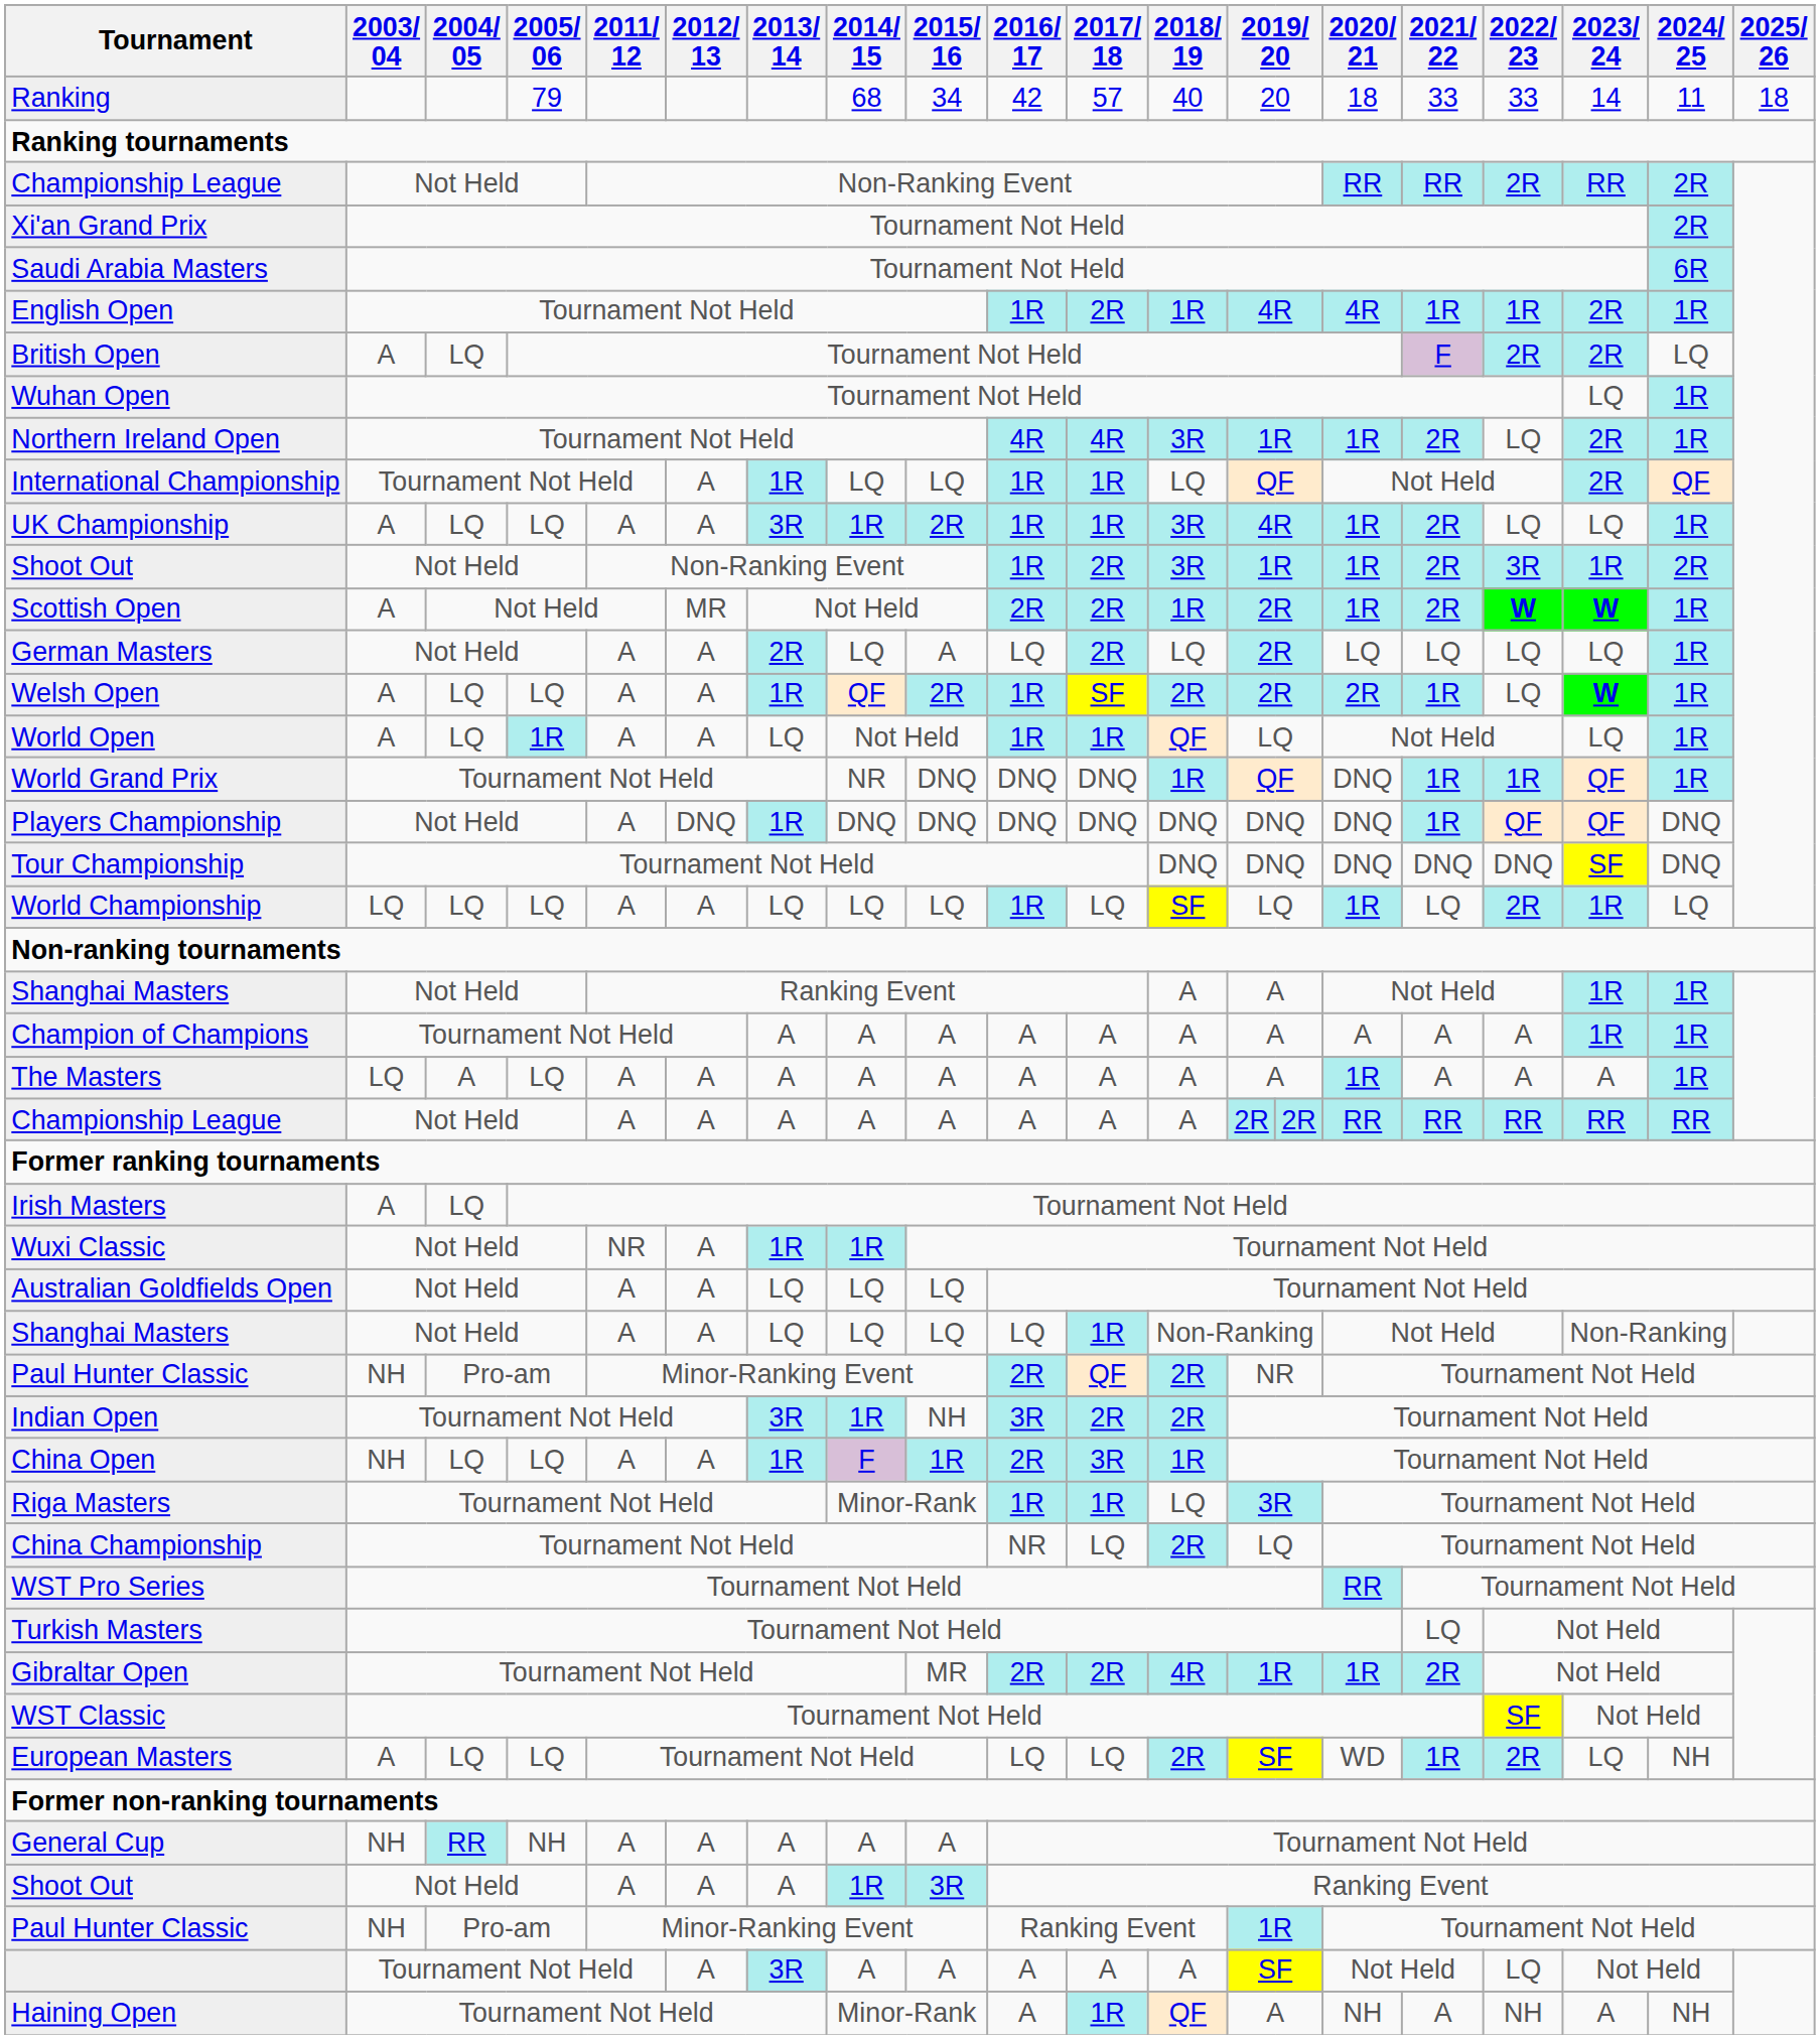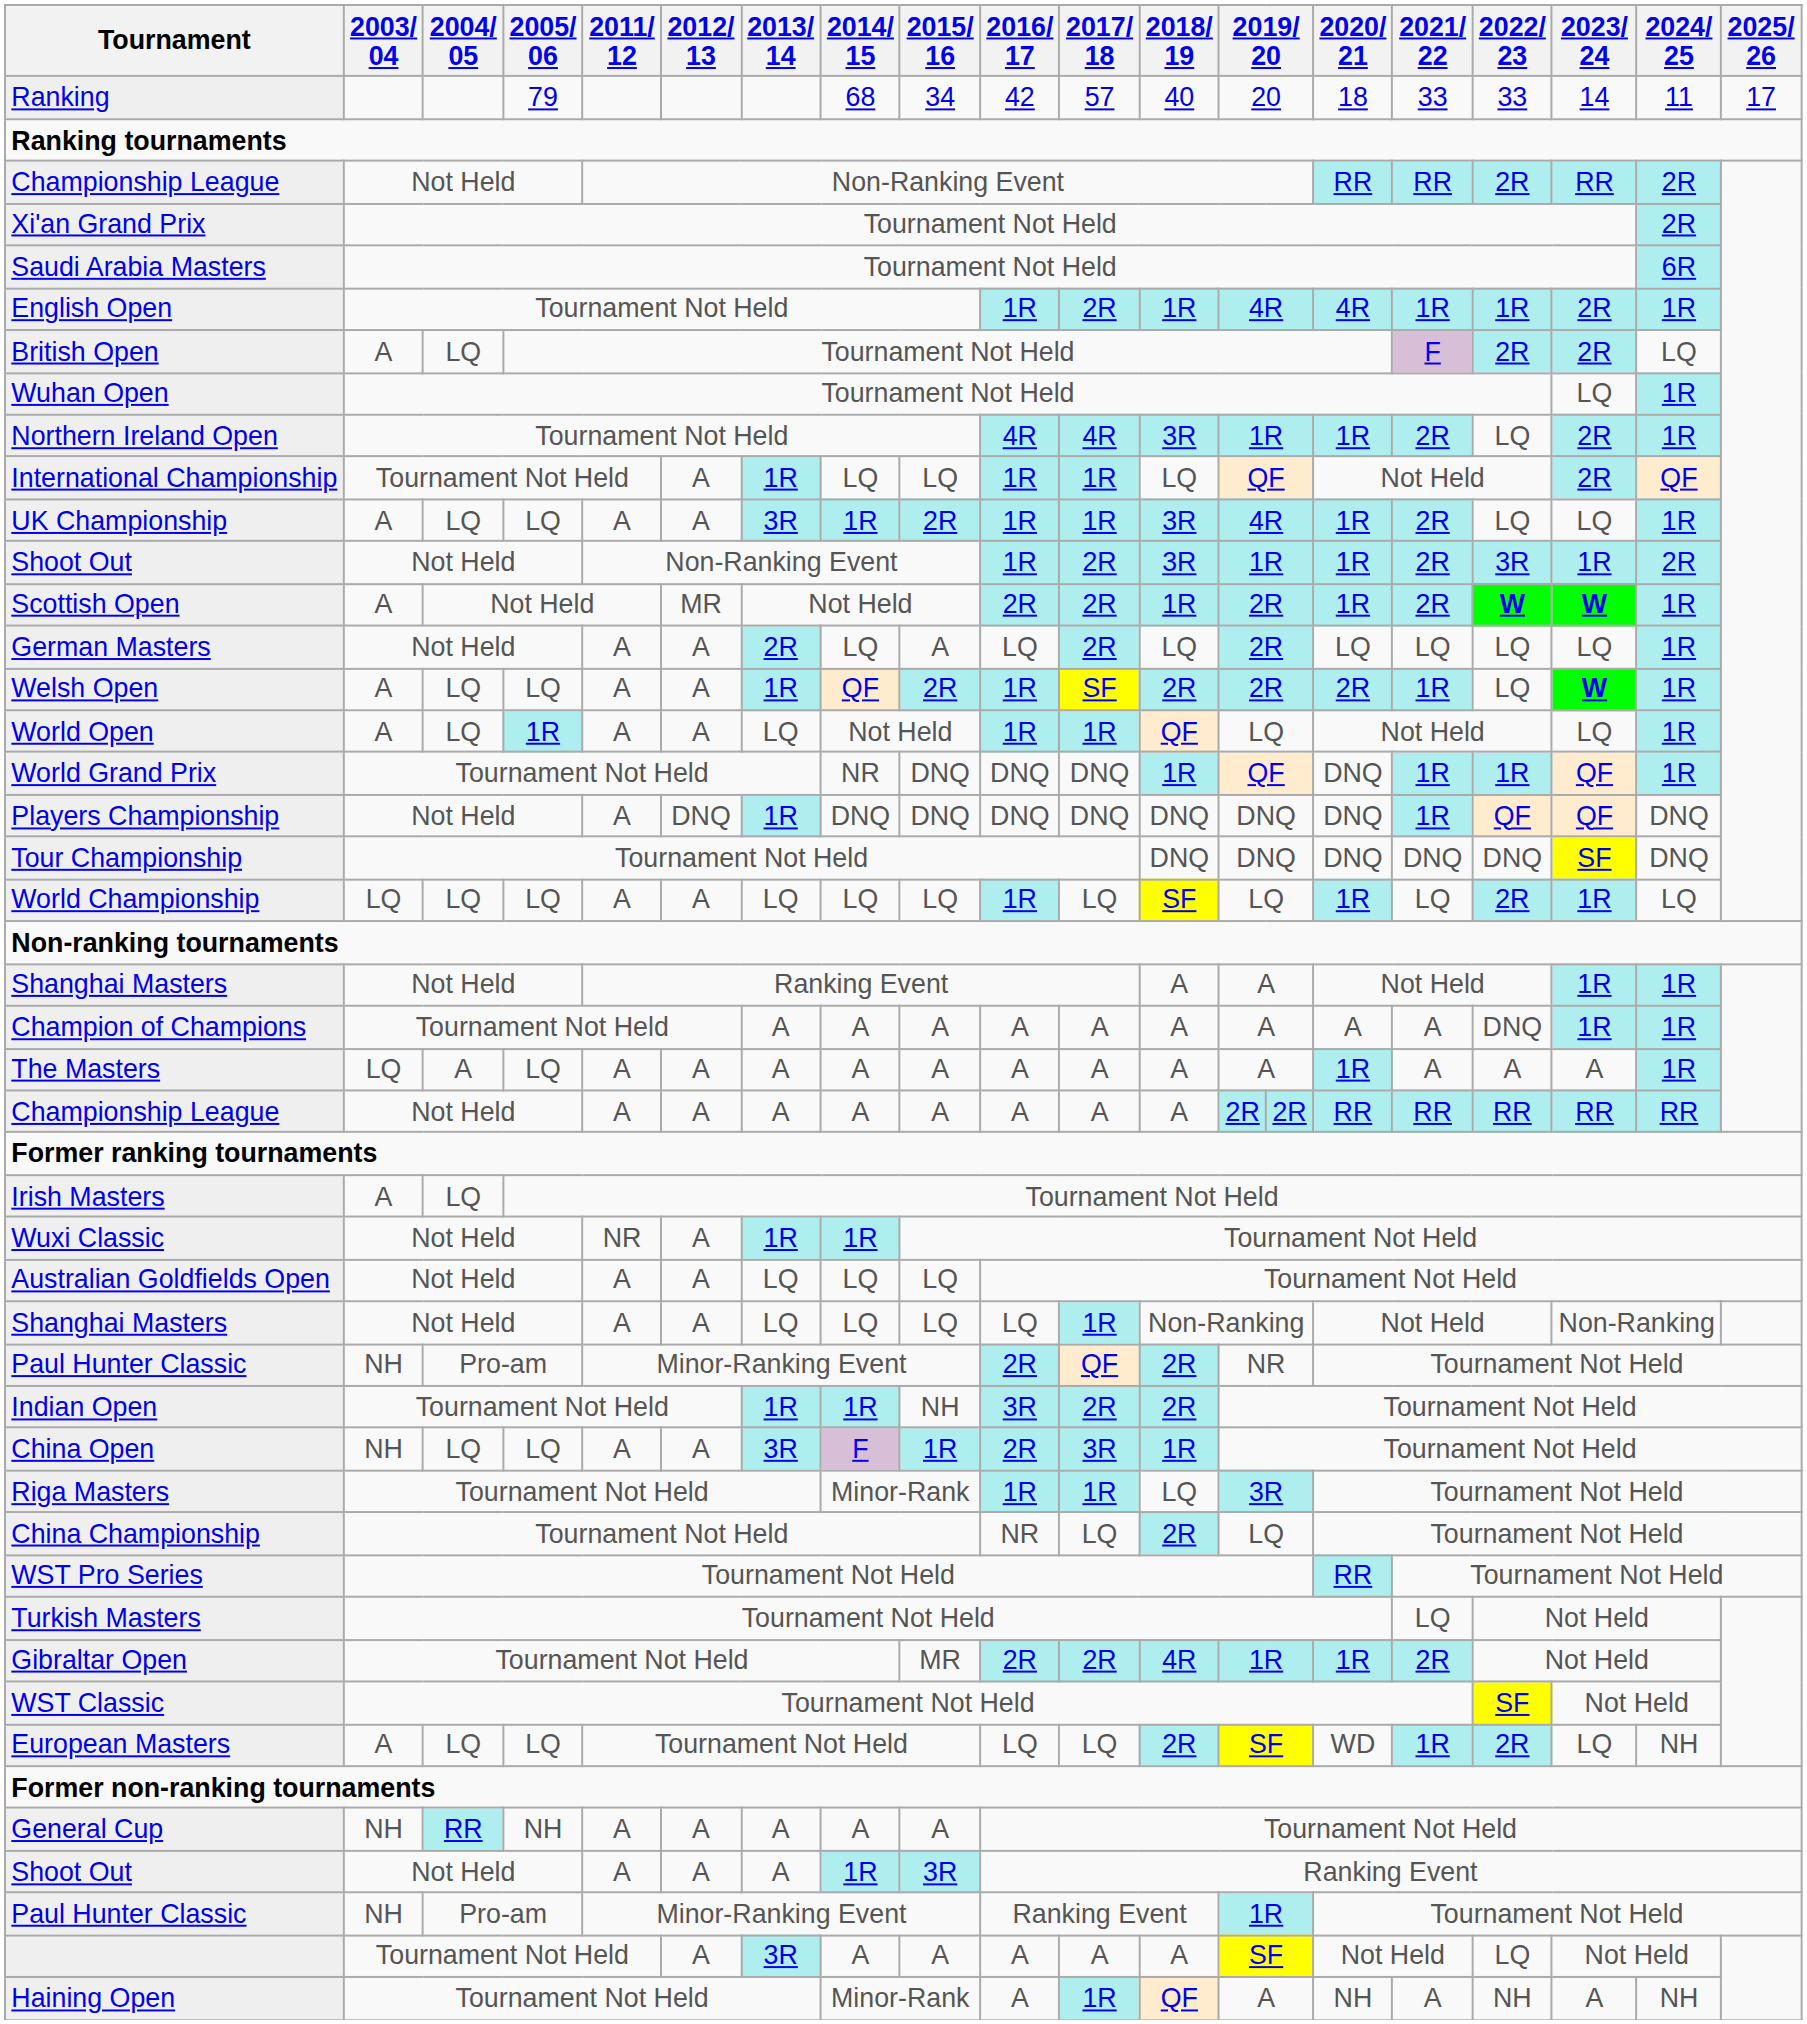Ranking | 2025/ 26: 18 -> 17
Champion of Champions | 2022/ 23: A -> DNQ
Indian Open | 2013/ 14: 3R -> 1R
China Open | 2013/ 14: 1R -> 3R
